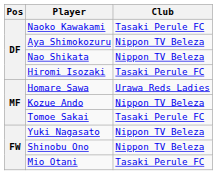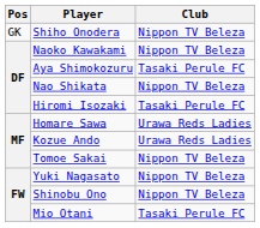+ row: GK | Shiho Onodera | Nippon TV Beleza
Naoko Kawakami | Club: Tasaki Perule FC -> Nippon TV Beleza
Aya Shimokozuru | Club: Nippon TV Beleza -> Tasaki Perule FC
Kozue Ando | Club: Nippon TV Beleza -> Urawa Reds Ladies
Tomoe Sakai | Club: Tasaki Perule FC -> Nippon TV Beleza
